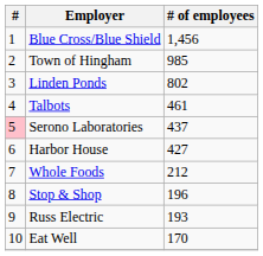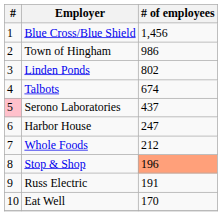Town of Hingham | # of employees: 985 -> 986
Talbots | # of employees: 461 -> 674
Harbor House | # of employees: 427 -> 247
Stop & Shop | # of employees: no background -> lightsalmon background
Russ Electric | # of employees: 193 -> 191
